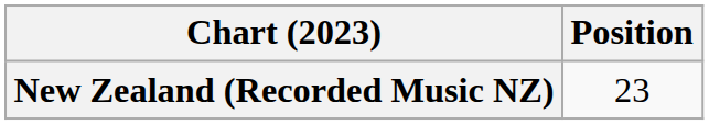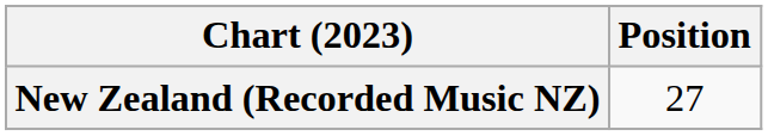New Zealand (Recorded Music NZ) | Position: 23 -> 27
